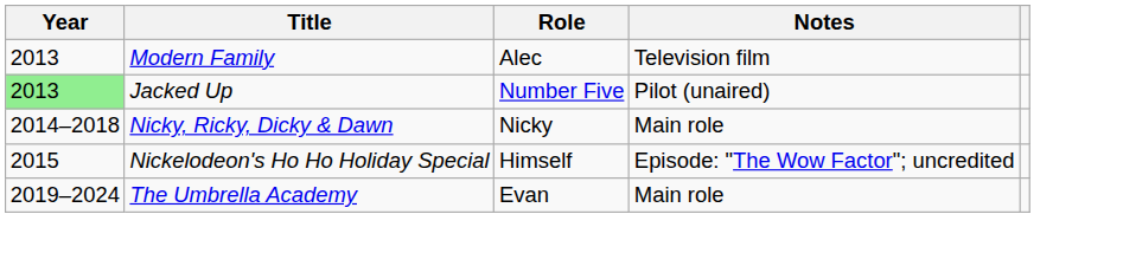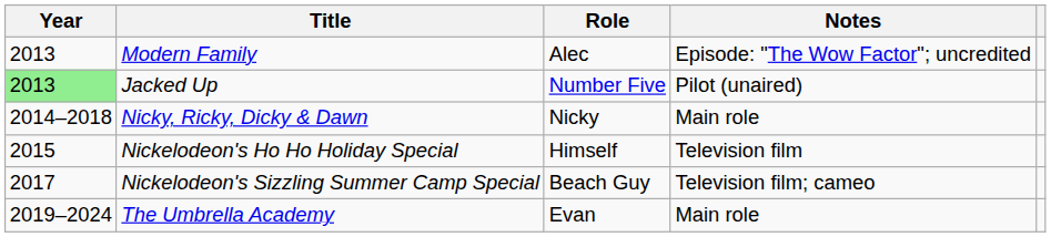Modern Family | Notes: Television film -> Episode: "The Wow Factor"; uncredited
Nickelodeon's Ho Ho Holiday Special | Notes: Episode: "The Wow Factor"; uncredited -> Television film
+ row: 2017 | Nickelodeon's Sizzling Summer Camp Special | Beach Guy | Television film; cameo
